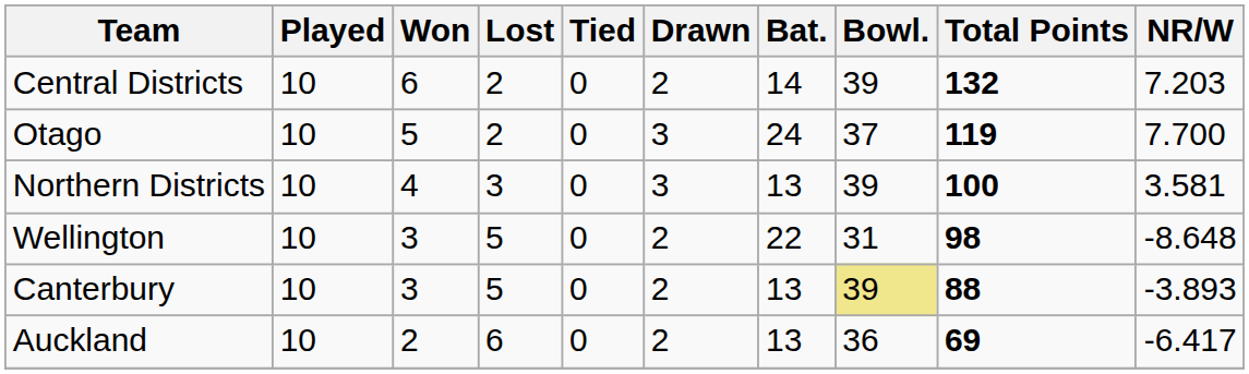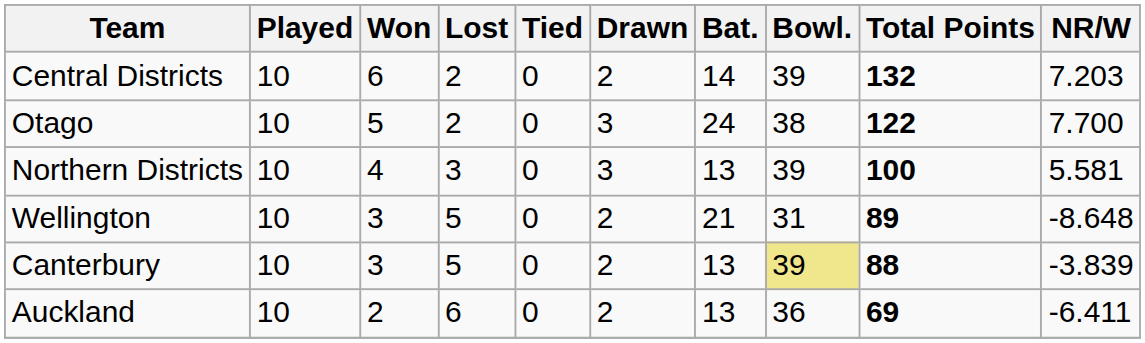Otago | Bowl.: 37 -> 38
Otago | Total Points: 119 -> 122
Northern Districts | NR/W: 3.581 -> 5.581
Wellington | Bat.: 22 -> 21
Wellington | Total Points: 98 -> 89
Canterbury | NR/W: -3.893 -> -3.839
Auckland | NR/W: -6.417 -> -6.411
